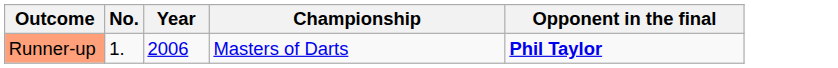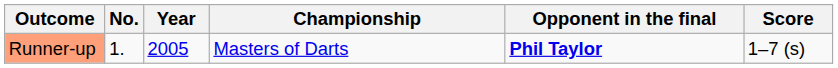+ column: Score | 1–7 (s)
Runner-up | Year: 2006 -> 2005
